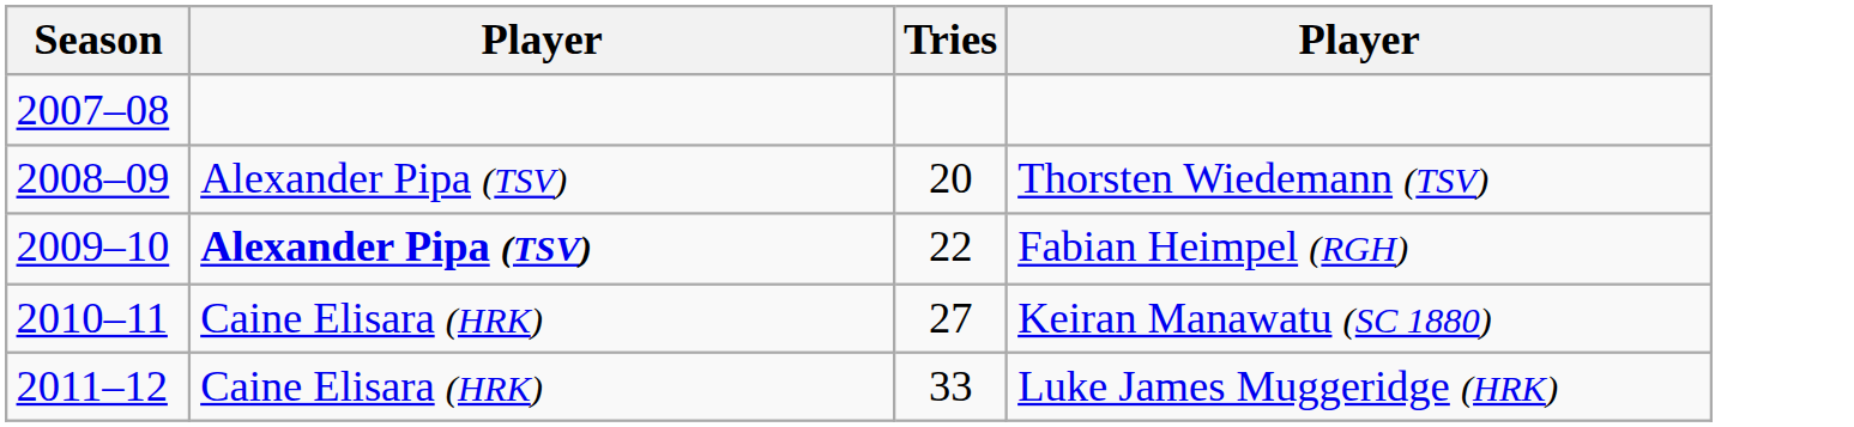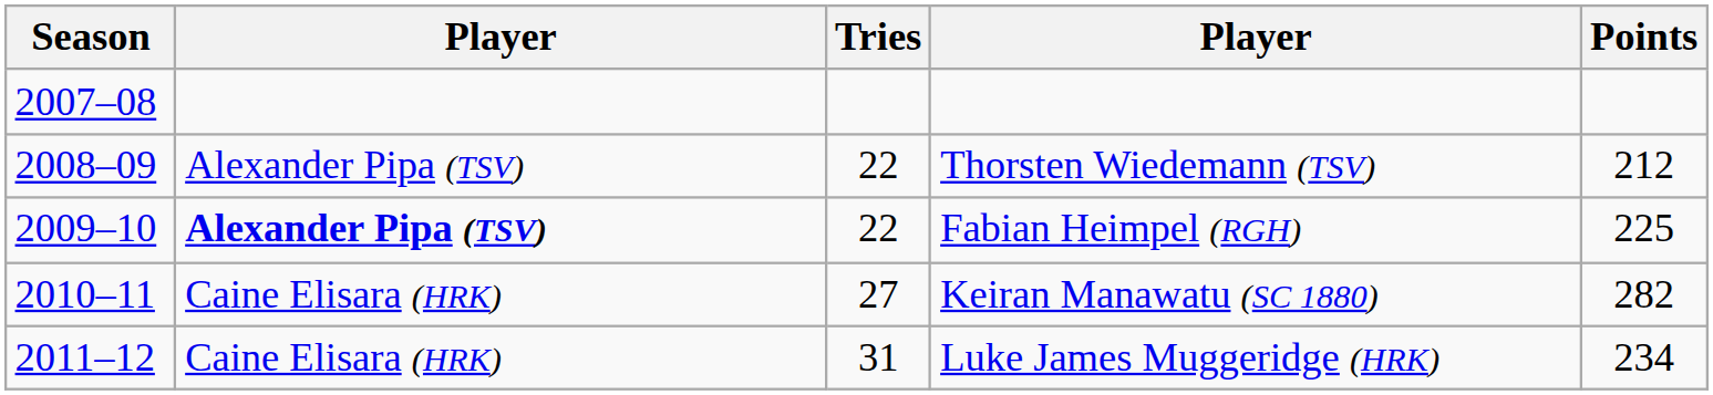+ column: Points | 212 | 225 | 282 | 234
Thorsten Wiedemann (TSV) | Tries: 20 -> 22
Luke James Muggeridge (HRK) | Tries: 33 -> 31
